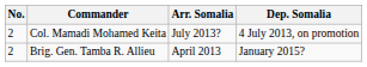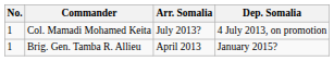Col. Mamadi Mohamed Keita | No.: 2 -> 1
Brig. Gen. Tamba R. Allieu | No.: 2 -> 1
